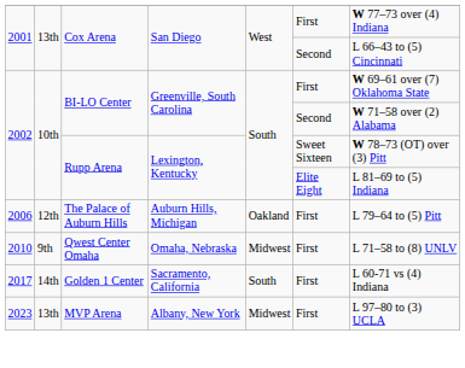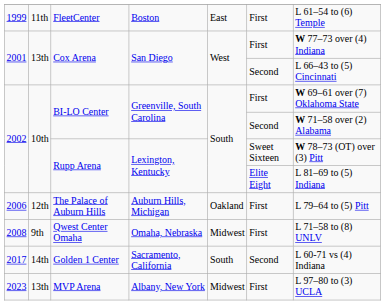+ row: 1999 | 11th | FleetCenter | Boston | East | First | L 61–54 to (6) Temple
Qwest Center Omaha | column 1: 2010 -> 2008
Golden 1 Center | column 6: First -> Second
